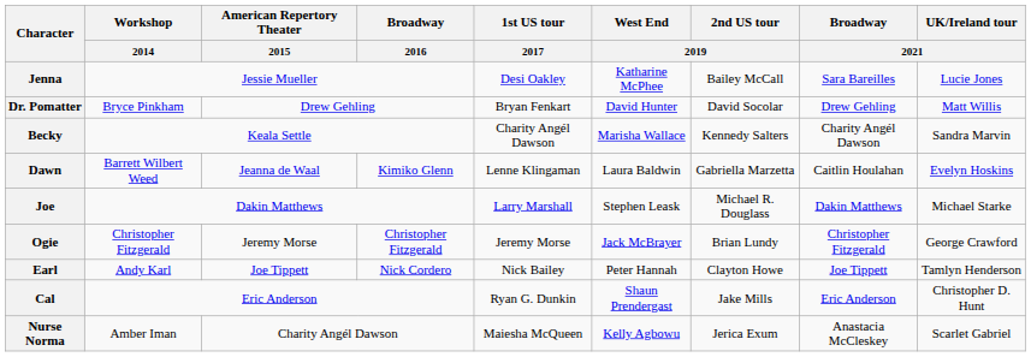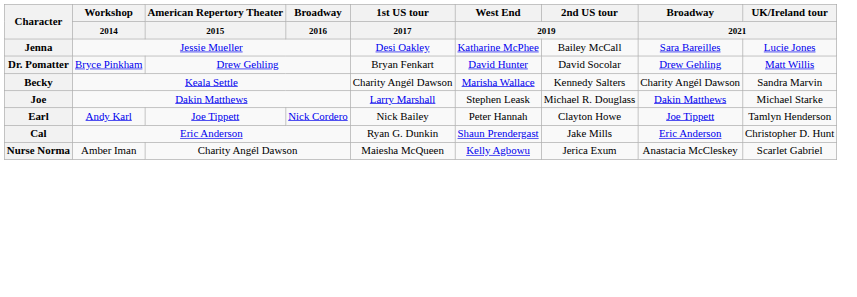- row: Dawn | Barrett Wilbert Weed | Jeanna de Waal | Kimiko Glenn | Lenne Klingaman | Laura Baldwin | Gabriella Marzetta | Caitlin Houlahan | Evelyn Hoskins
- row: Ogie | Christopher Fitzgerald | Jeremy Morse | Christopher Fitzgerald | Jeremy Morse | Jack McBrayer | Brian Lundy | Christopher Fitzgerald | George Crawford
